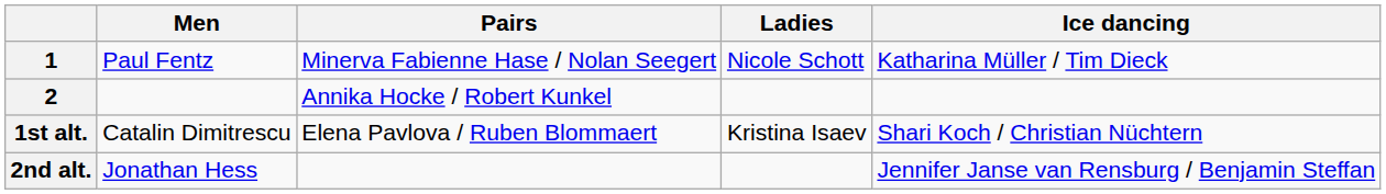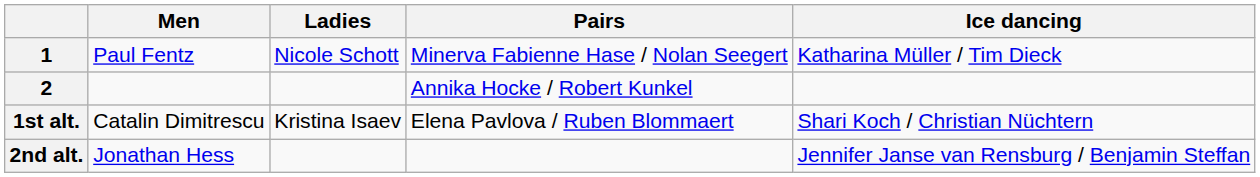columns swapped: Ladies <-> Pairs
